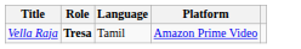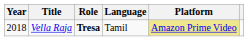+ column: Year | 2018
Vella Raja | Platform: no background -> khaki background
